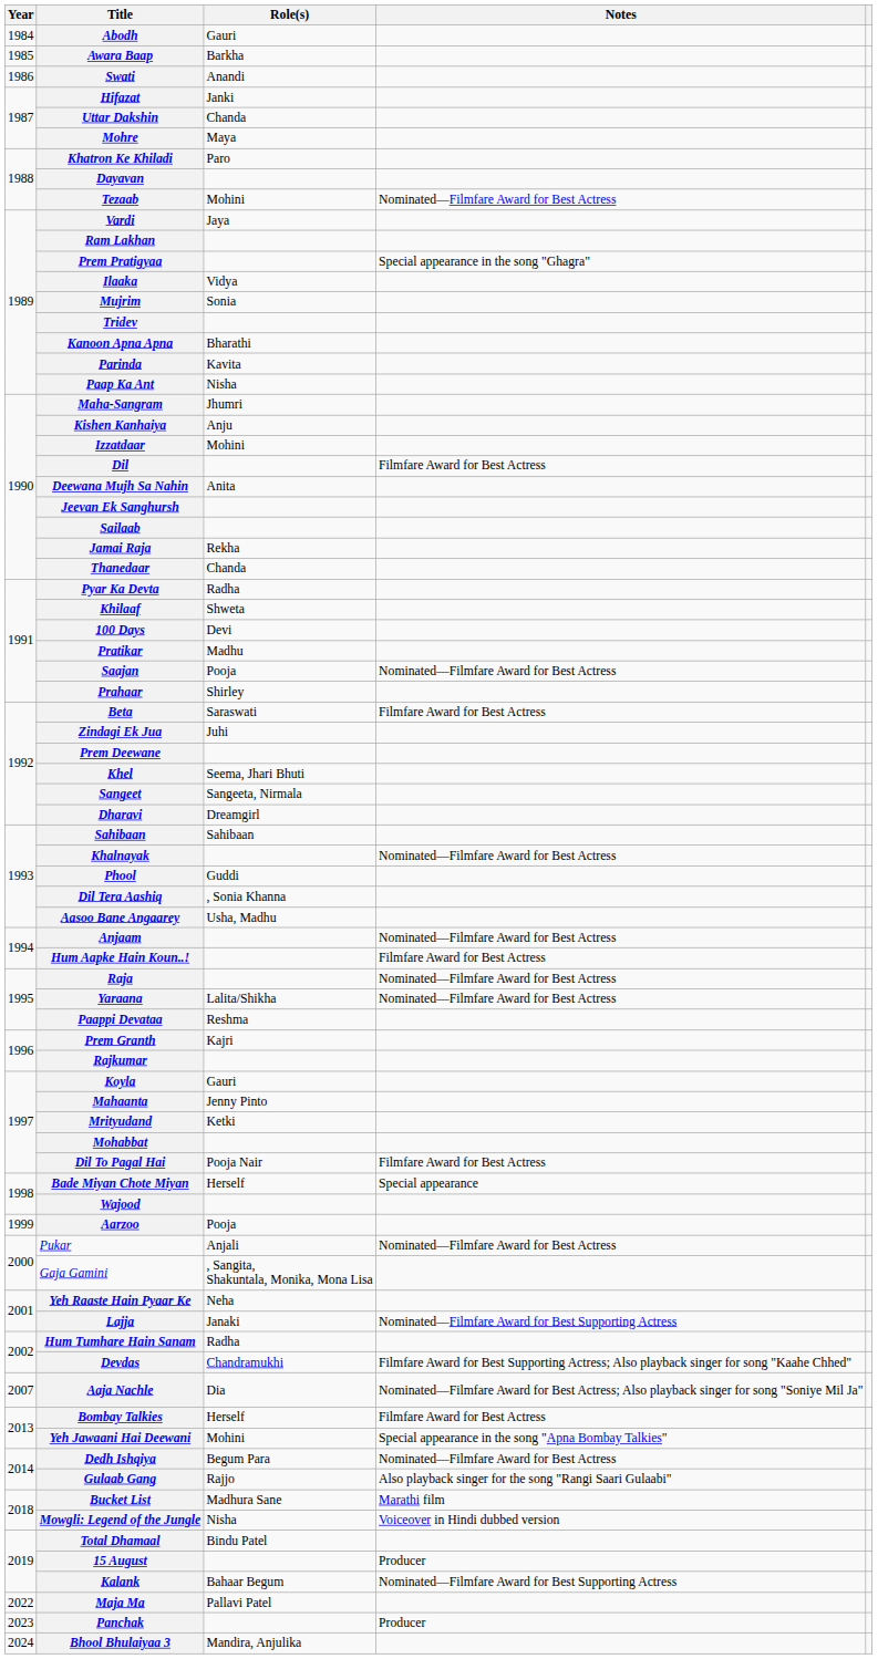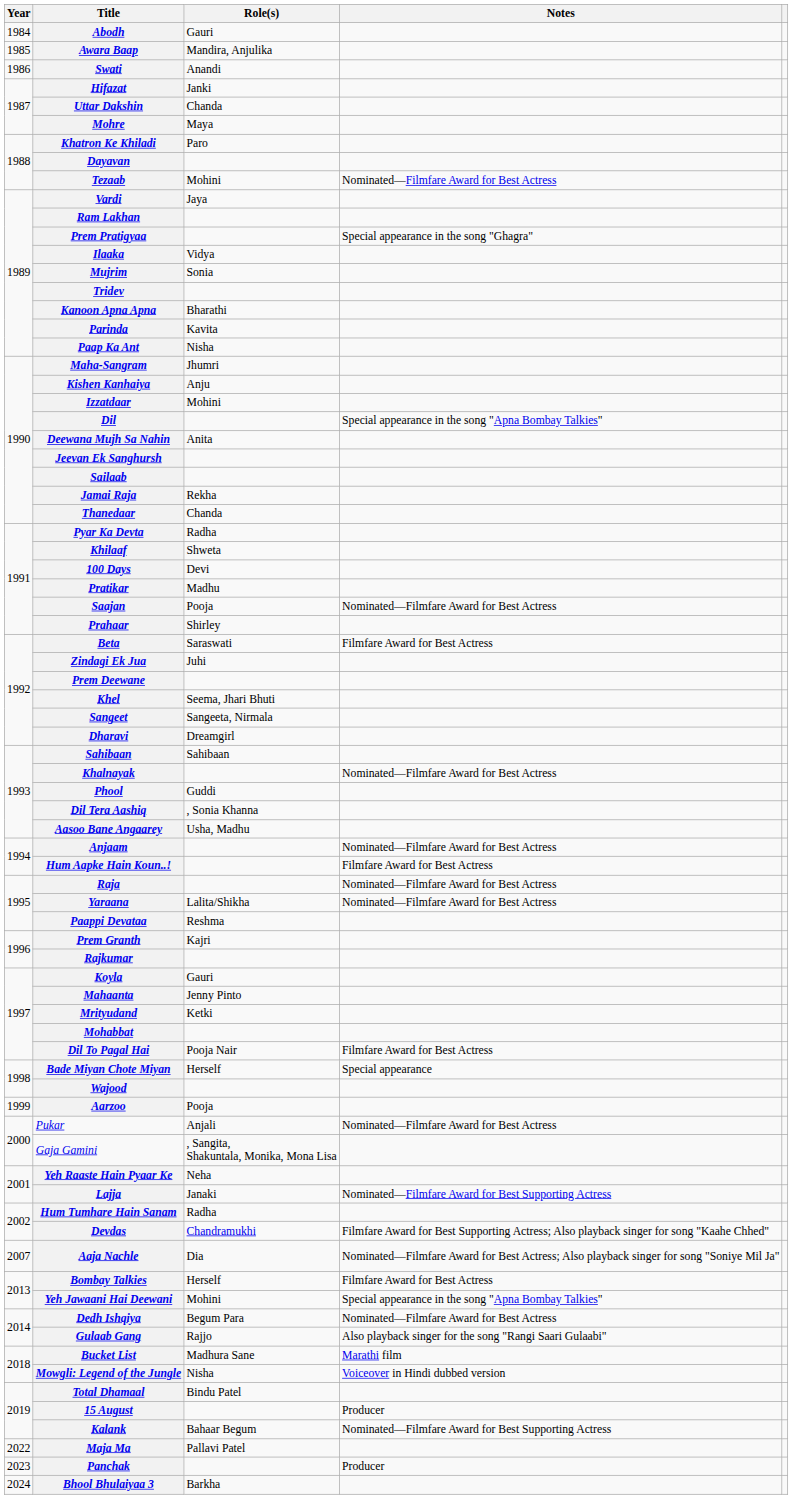Awara Baap | Role(s): Barkha -> Mandira, Anjulika
Dil | Notes: Filmfare Award for Best Actress -> Special appearance in the song "Apna Bombay Talkies"
Bhool Bhulaiyaa 3 | Role(s): Mandira, Anjulika -> Barkha
